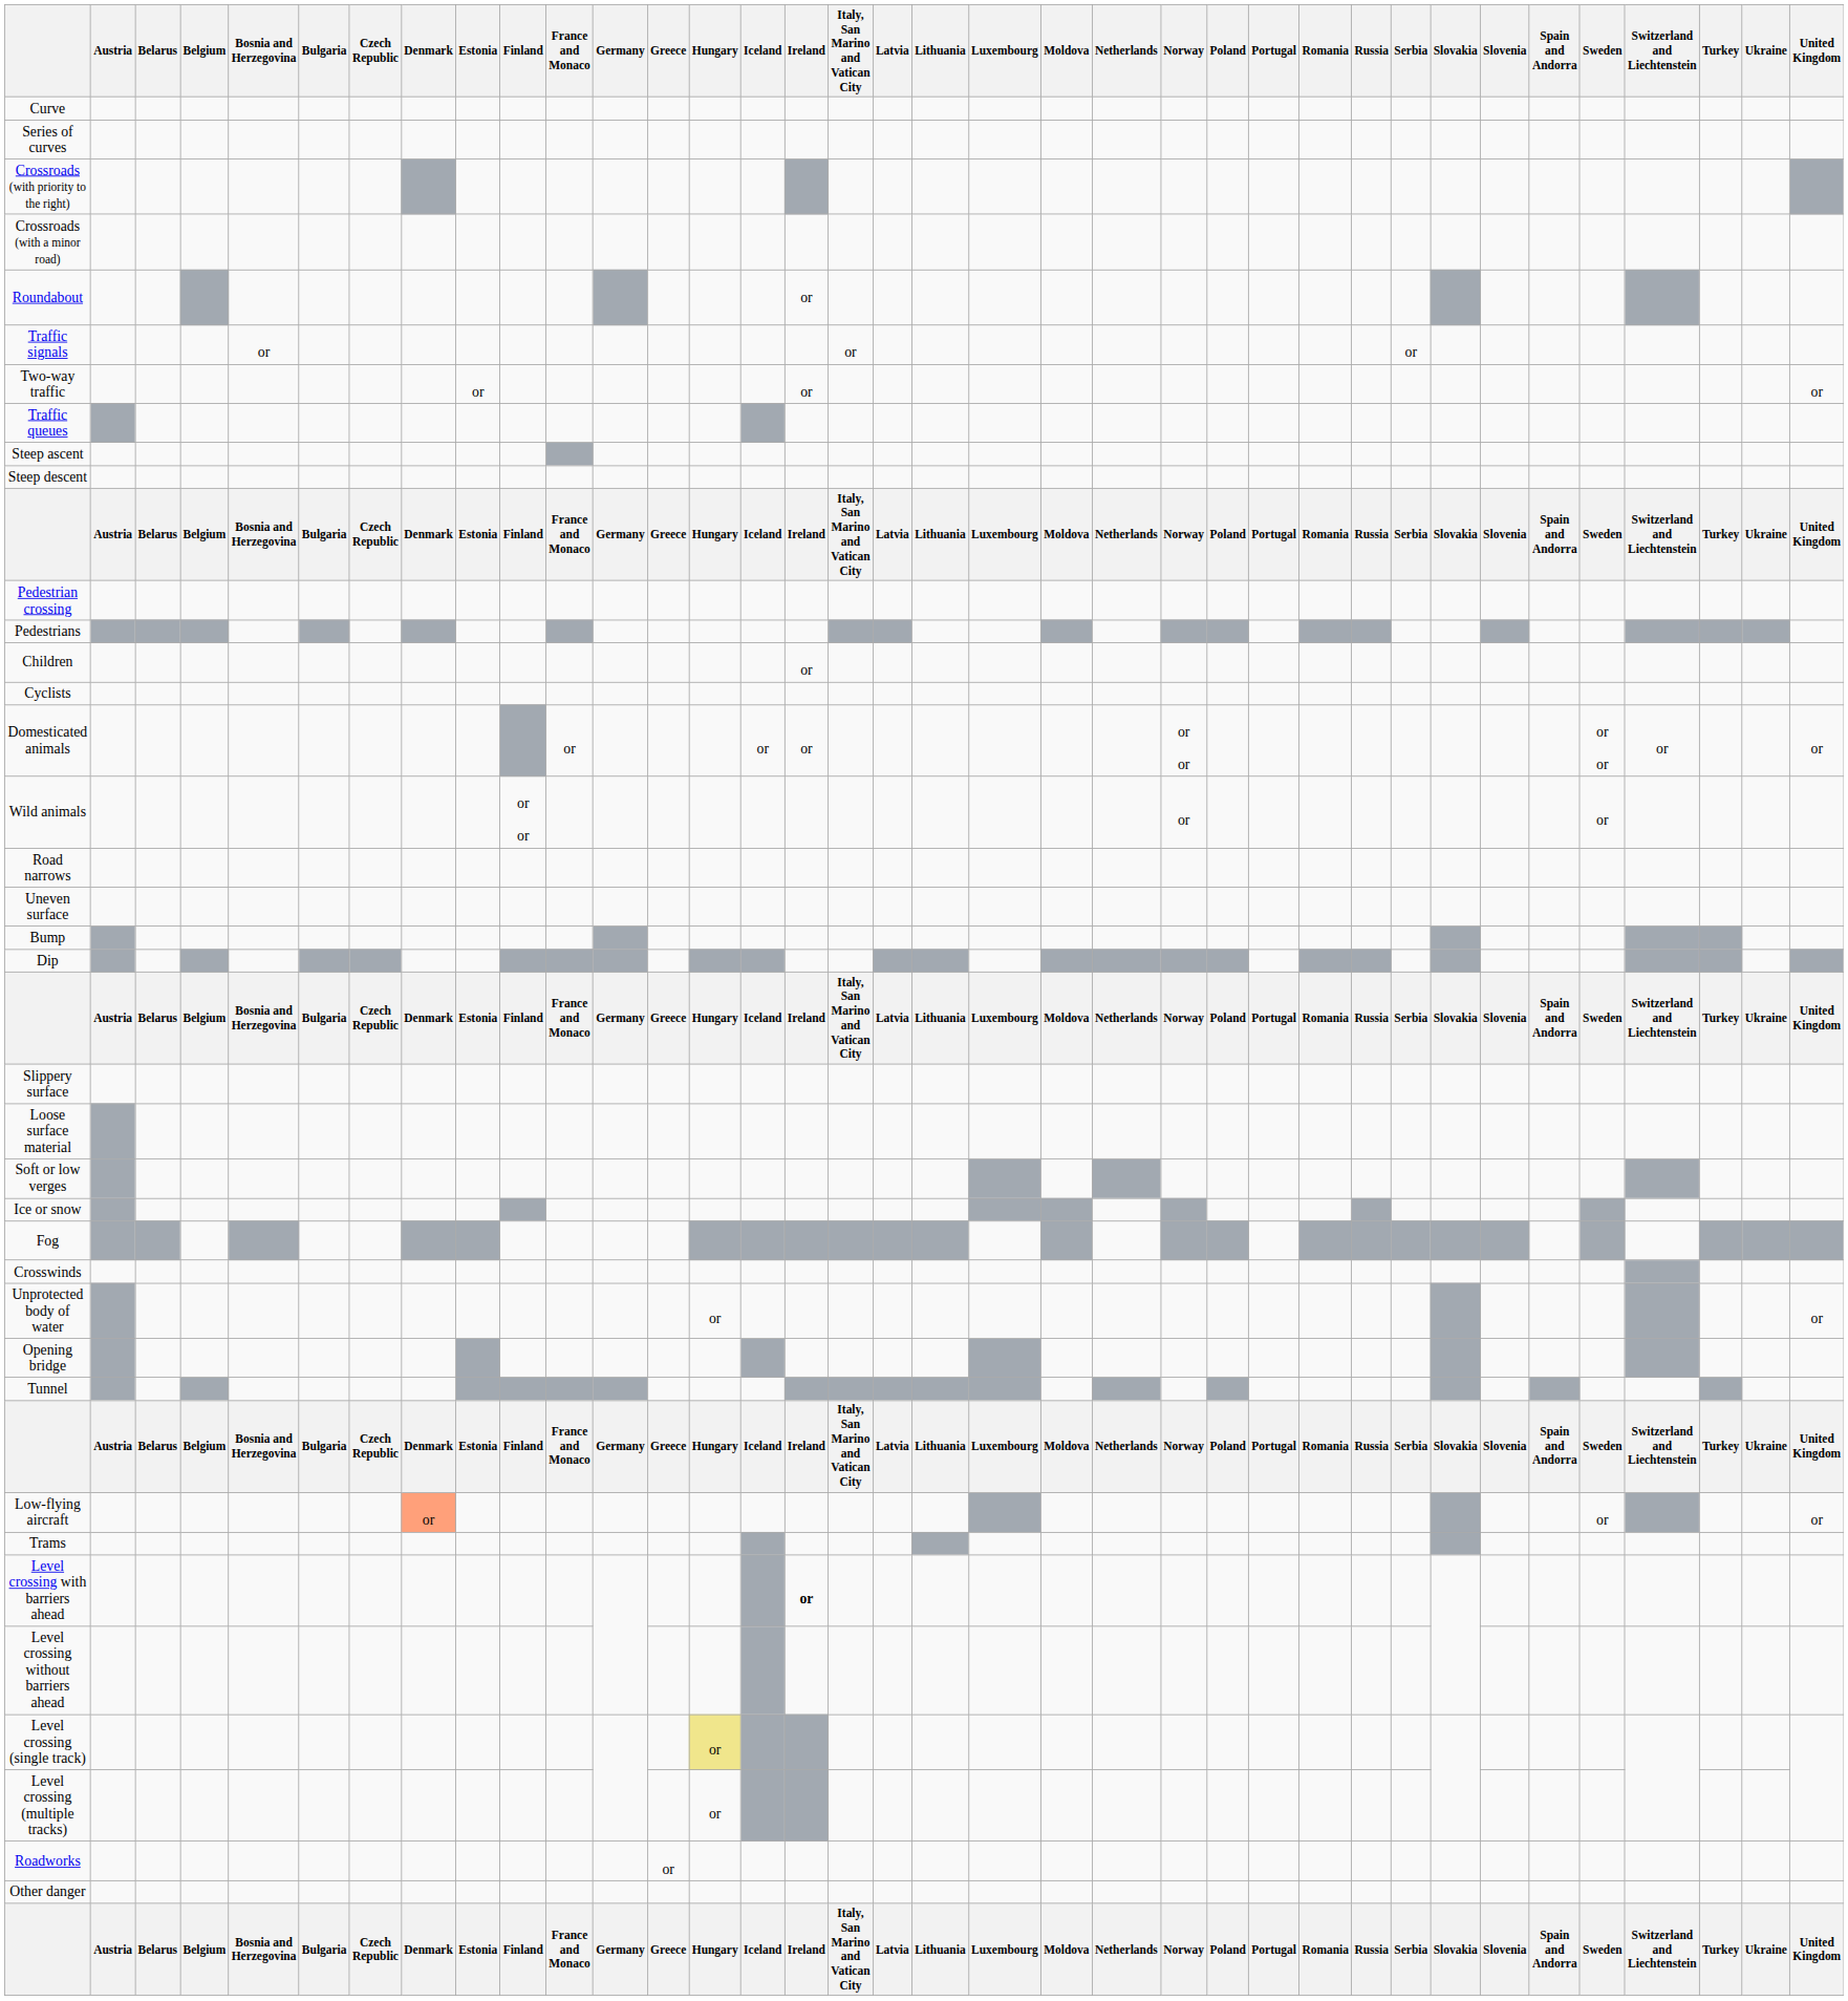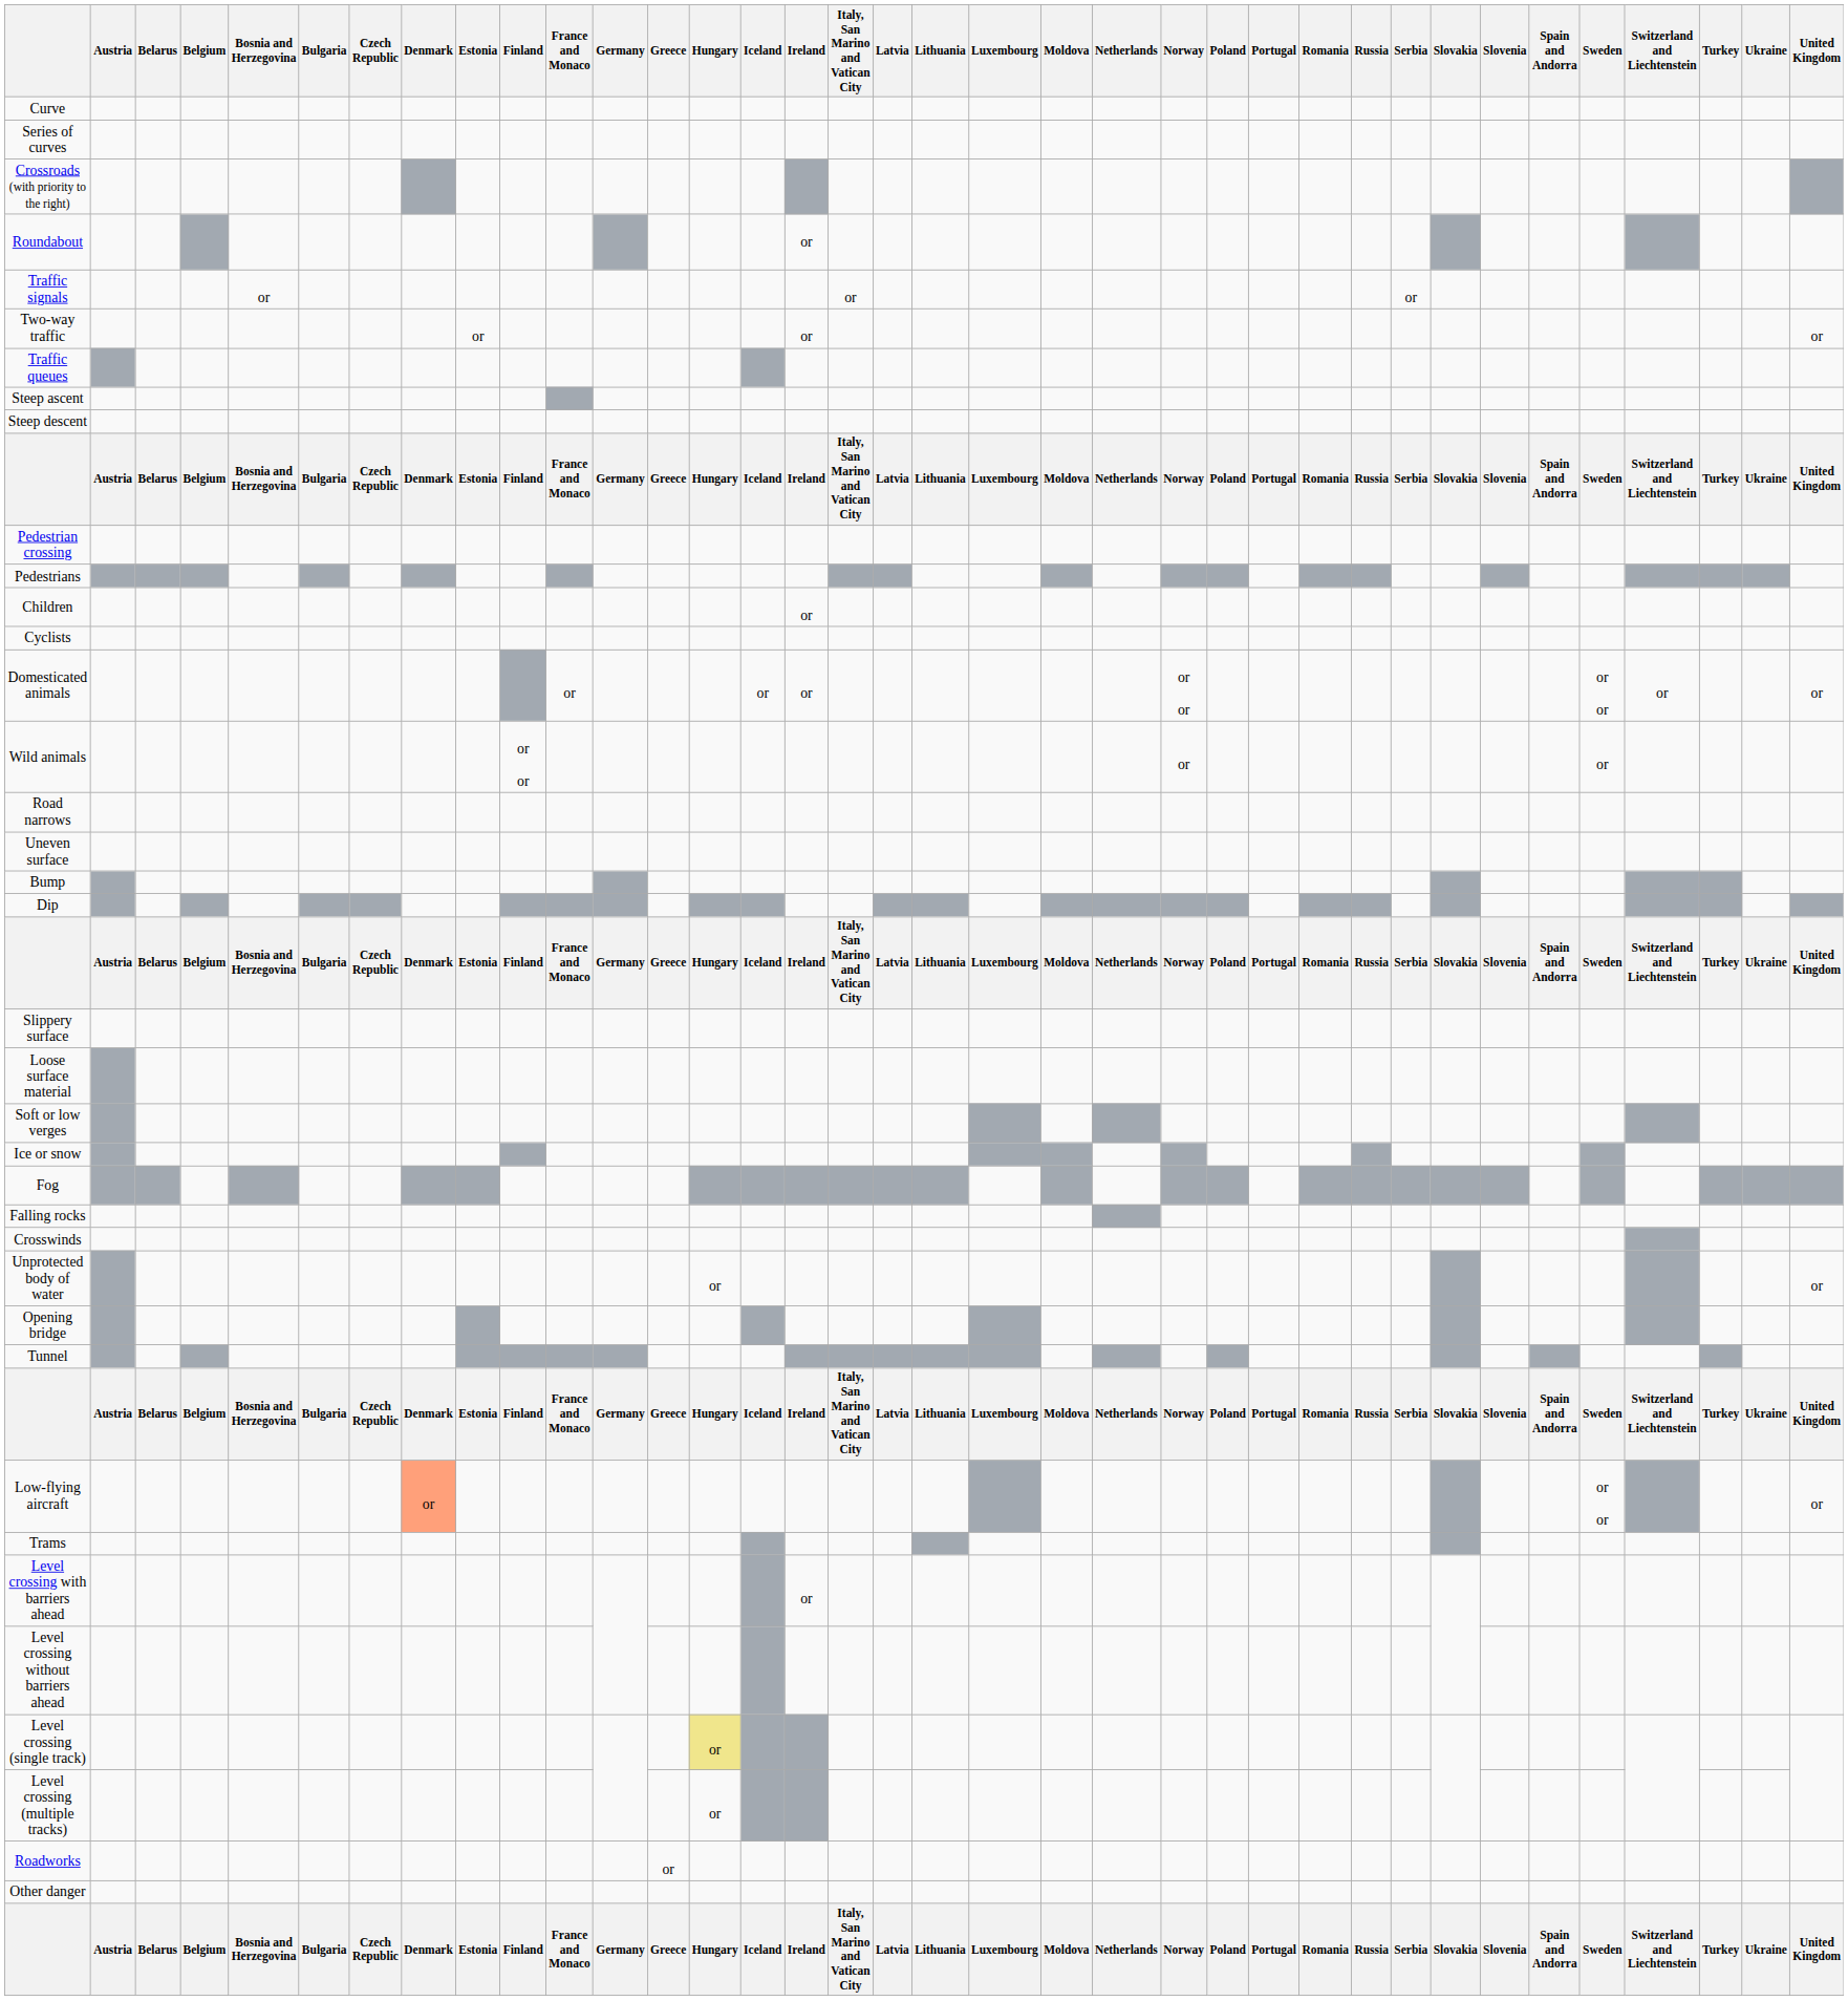- row: Crossroads (with a minor road)
+ row: Falling rocks
Low-flying aircraft | Sweden: or -> or or
Level crossing with barriers ahead | Ireland: bold -> normal
